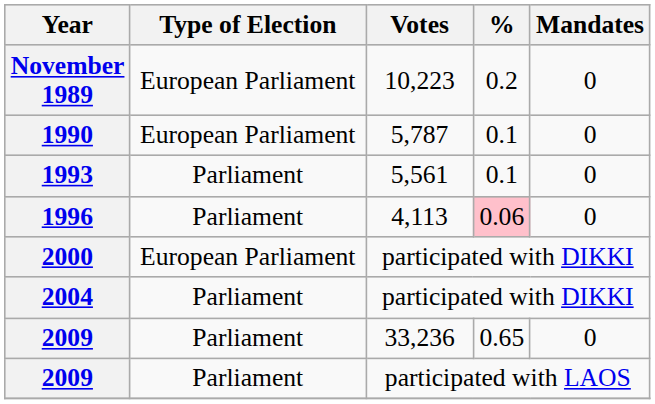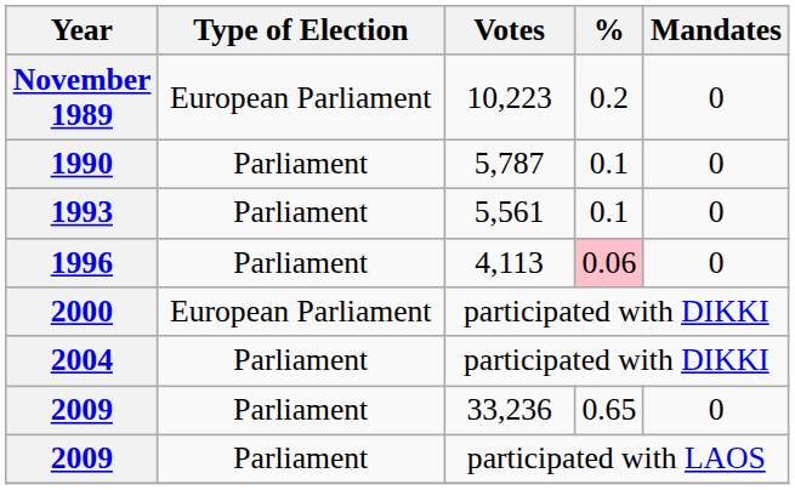1990 | Type of Election: European Parliament -> Parliament
